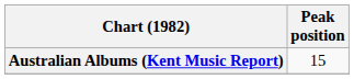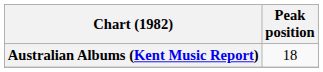Australian Albums (Kent Music Report) | Peak position: 15 -> 18
